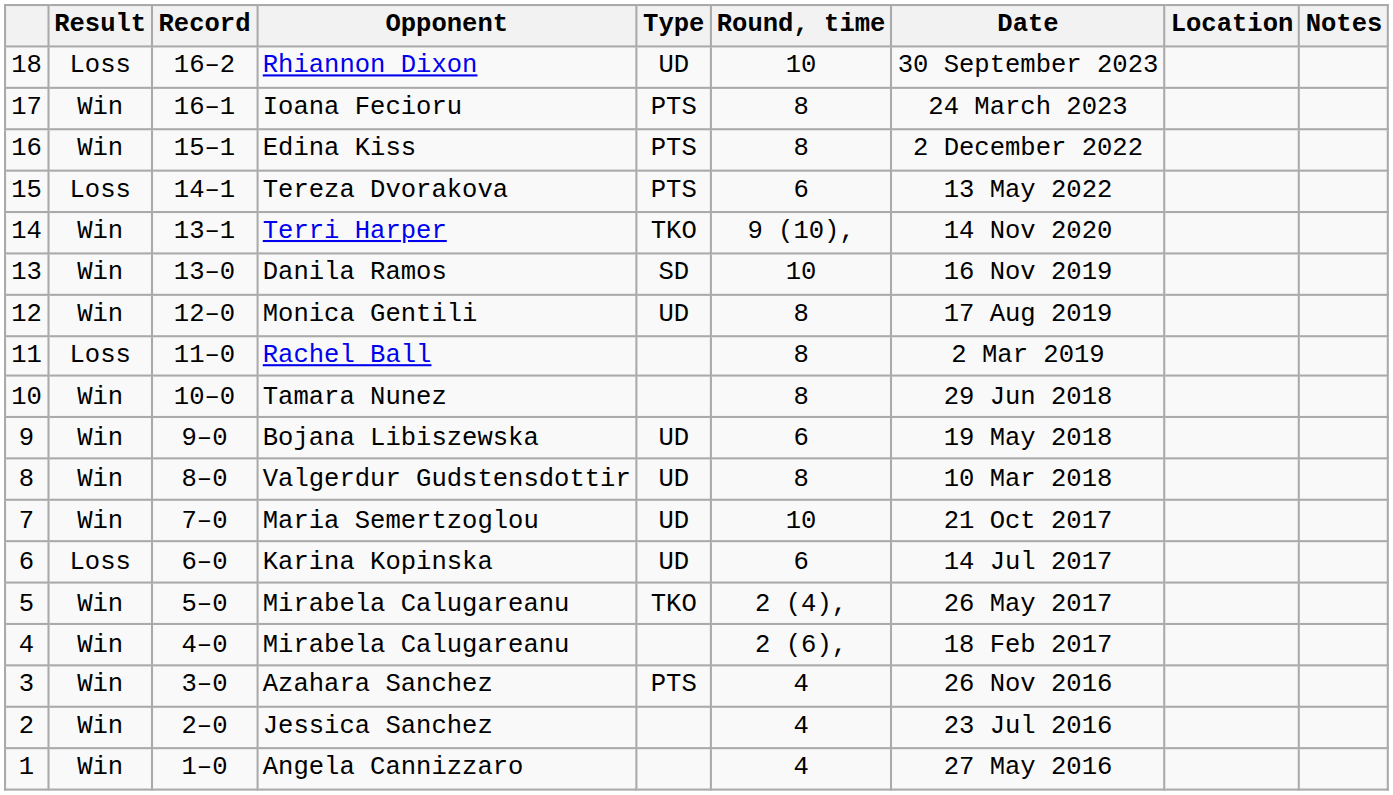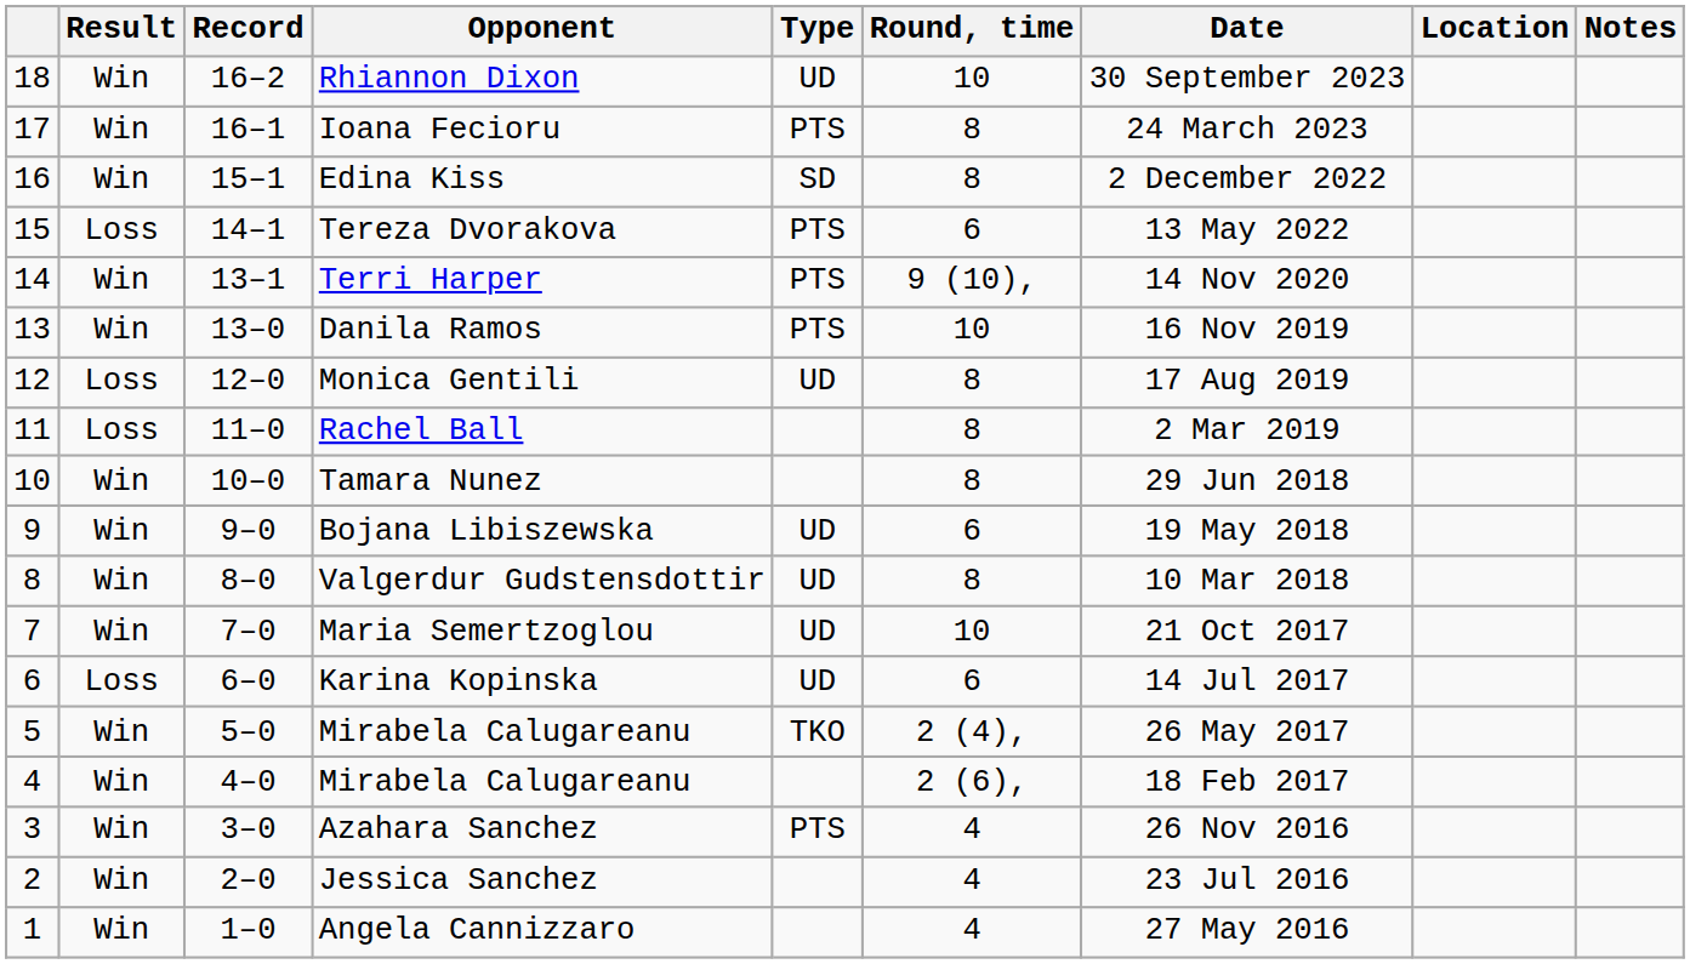Rhiannon Dixon | Result: Loss -> Win
Edina Kiss | Type: PTS -> SD
Terri Harper | Type: TKO -> PTS
Danila Ramos | Type: SD -> PTS
Monica Gentili | Result: Win -> Loss
